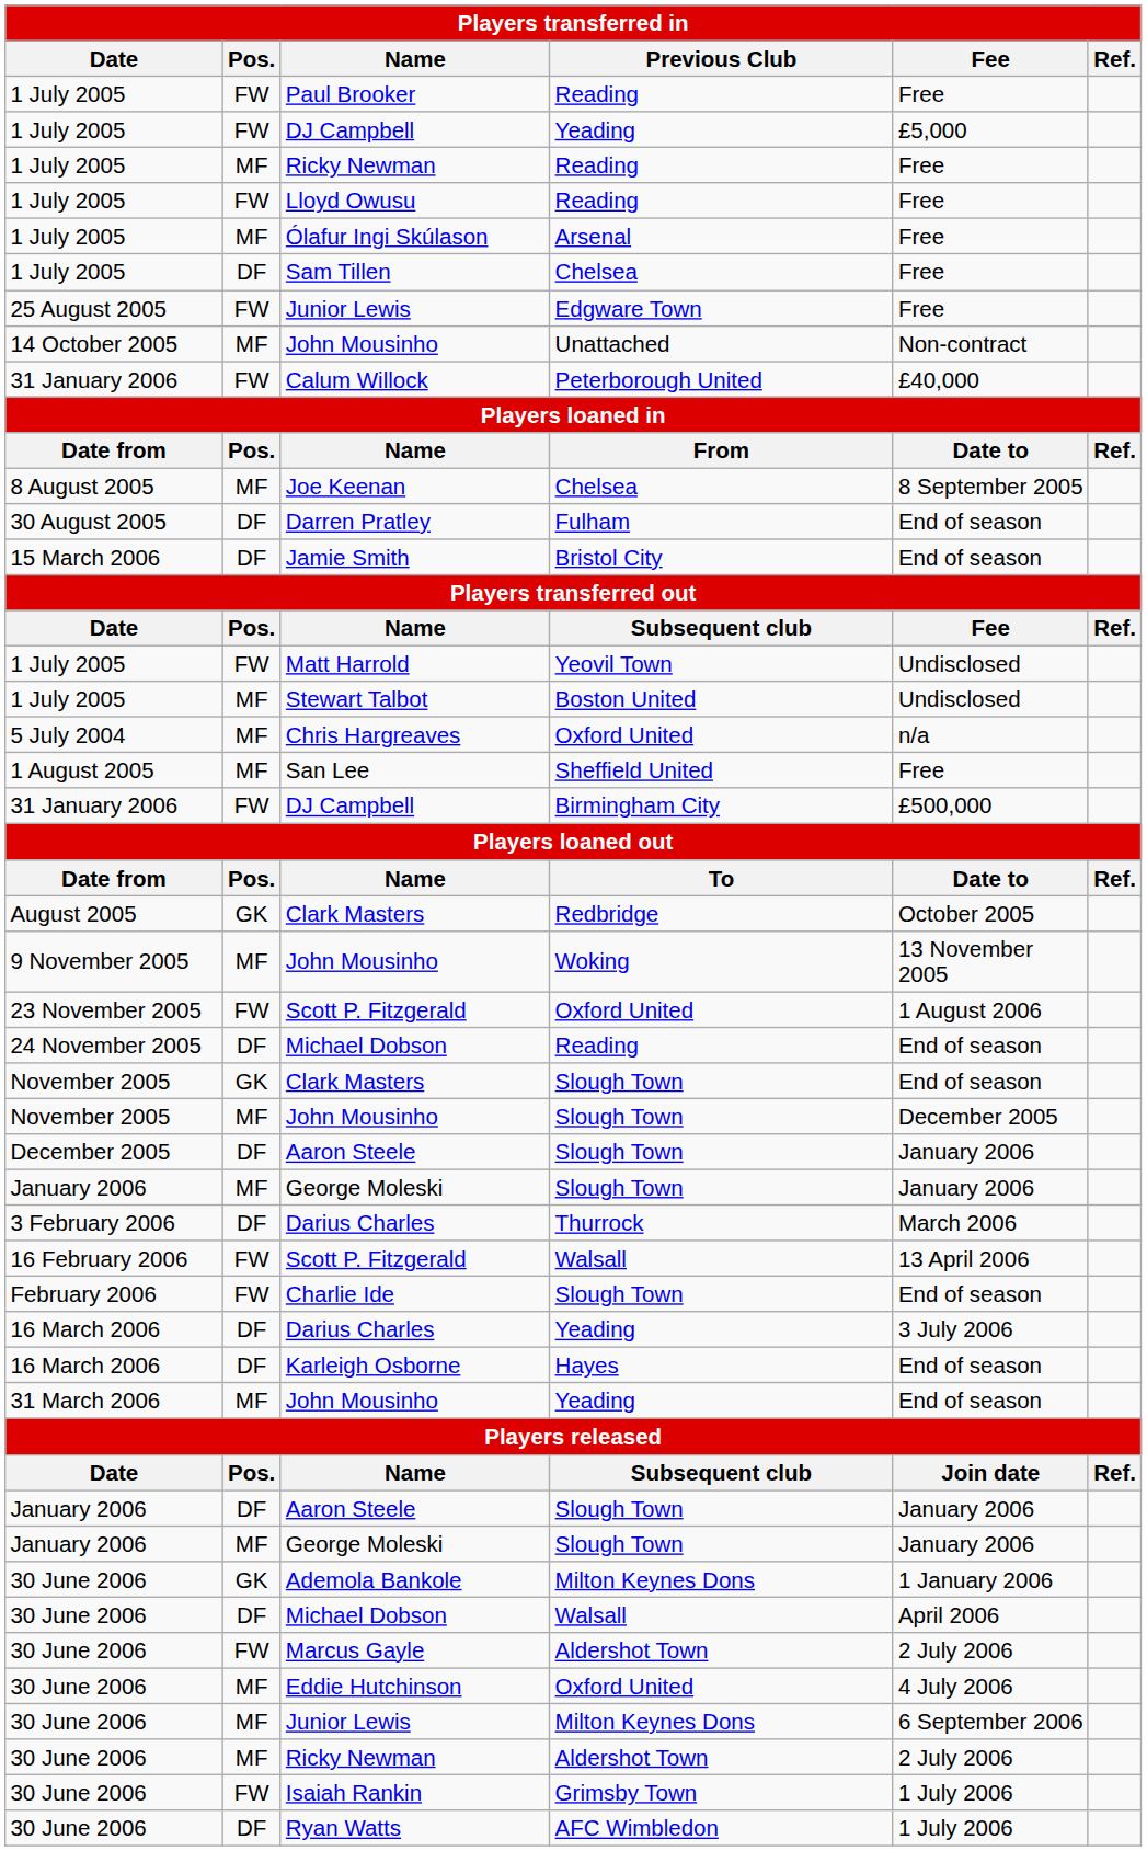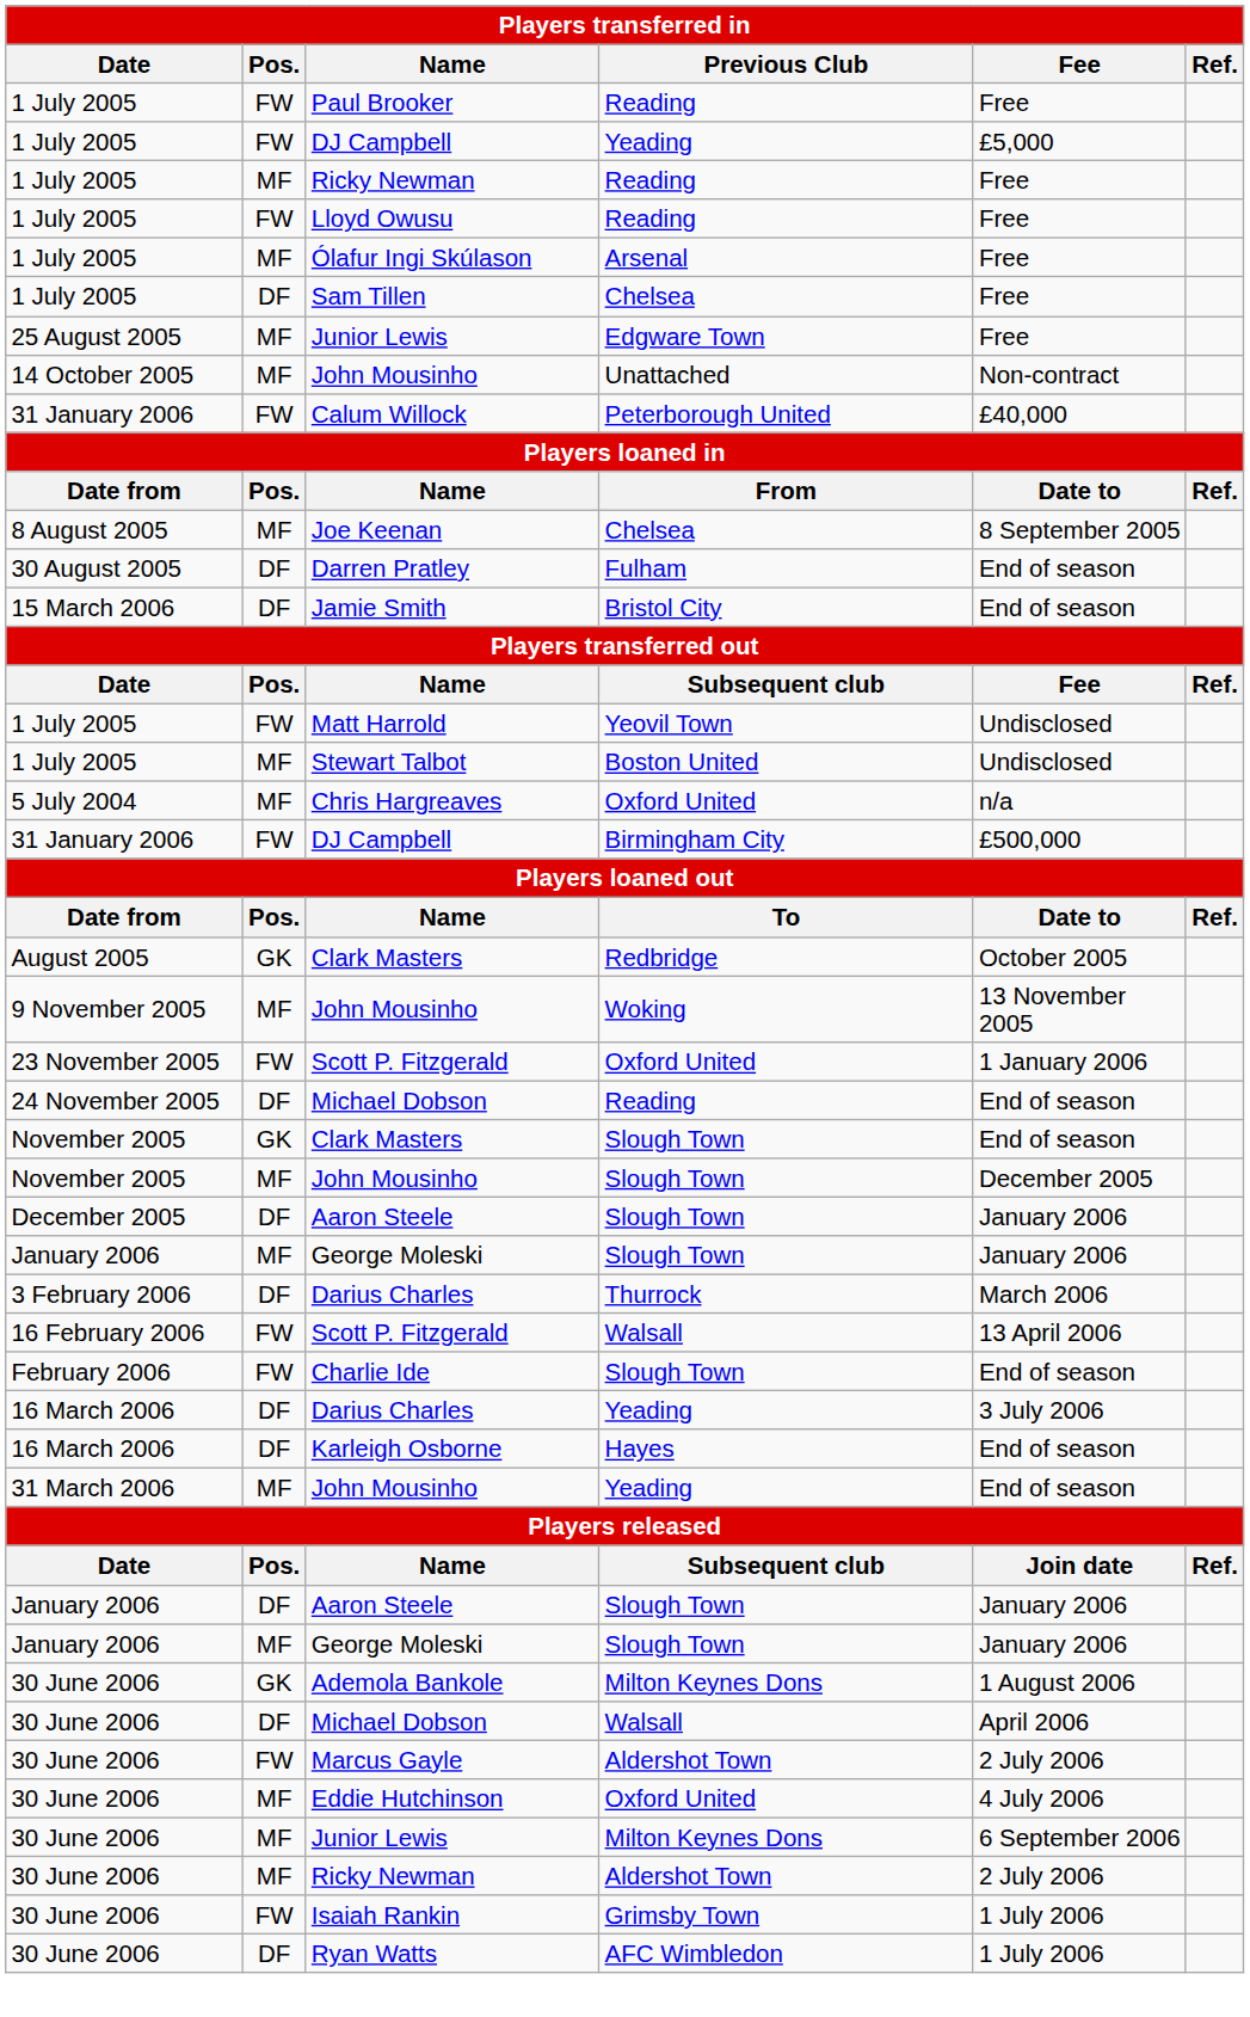25 August 2005 / Junior Lewis | Pos.: FW -> MF
- row: 1 August 2005 | MF | San Lee | Sheffield United | Free
23 November 2005 / Scott P. Fitzgerald | Fee: 1 August 2006 -> 1 January 2006
Ademola Bankole | Fee: 1 January 2006 -> 1 August 2006
